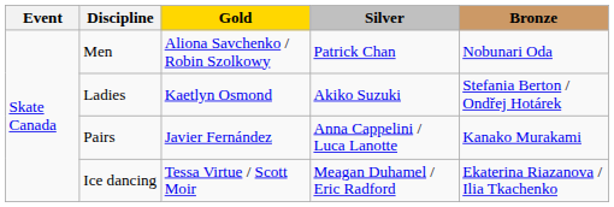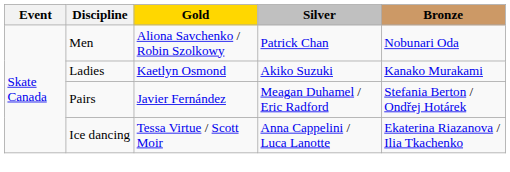Ladies | Bronze: Stefania Berton / Ondřej Hotárek -> Kanako Murakami
Pairs | Silver: Anna Cappelini / Luca Lanotte -> Meagan Duhamel / Eric Radford
Pairs | Bronze: Kanako Murakami -> Stefania Berton / Ondřej Hotárek
Ice dancing | Silver: Meagan Duhamel / Eric Radford -> Anna Cappelini / Luca Lanotte
